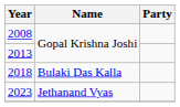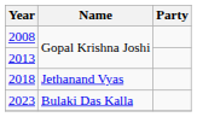2018 | Name: Bulaki Das Kalla -> Jethanand Vyas
2023 | Name: Jethanand Vyas -> Bulaki Das Kalla
